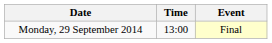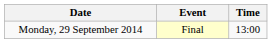columns swapped: Time <-> Event
